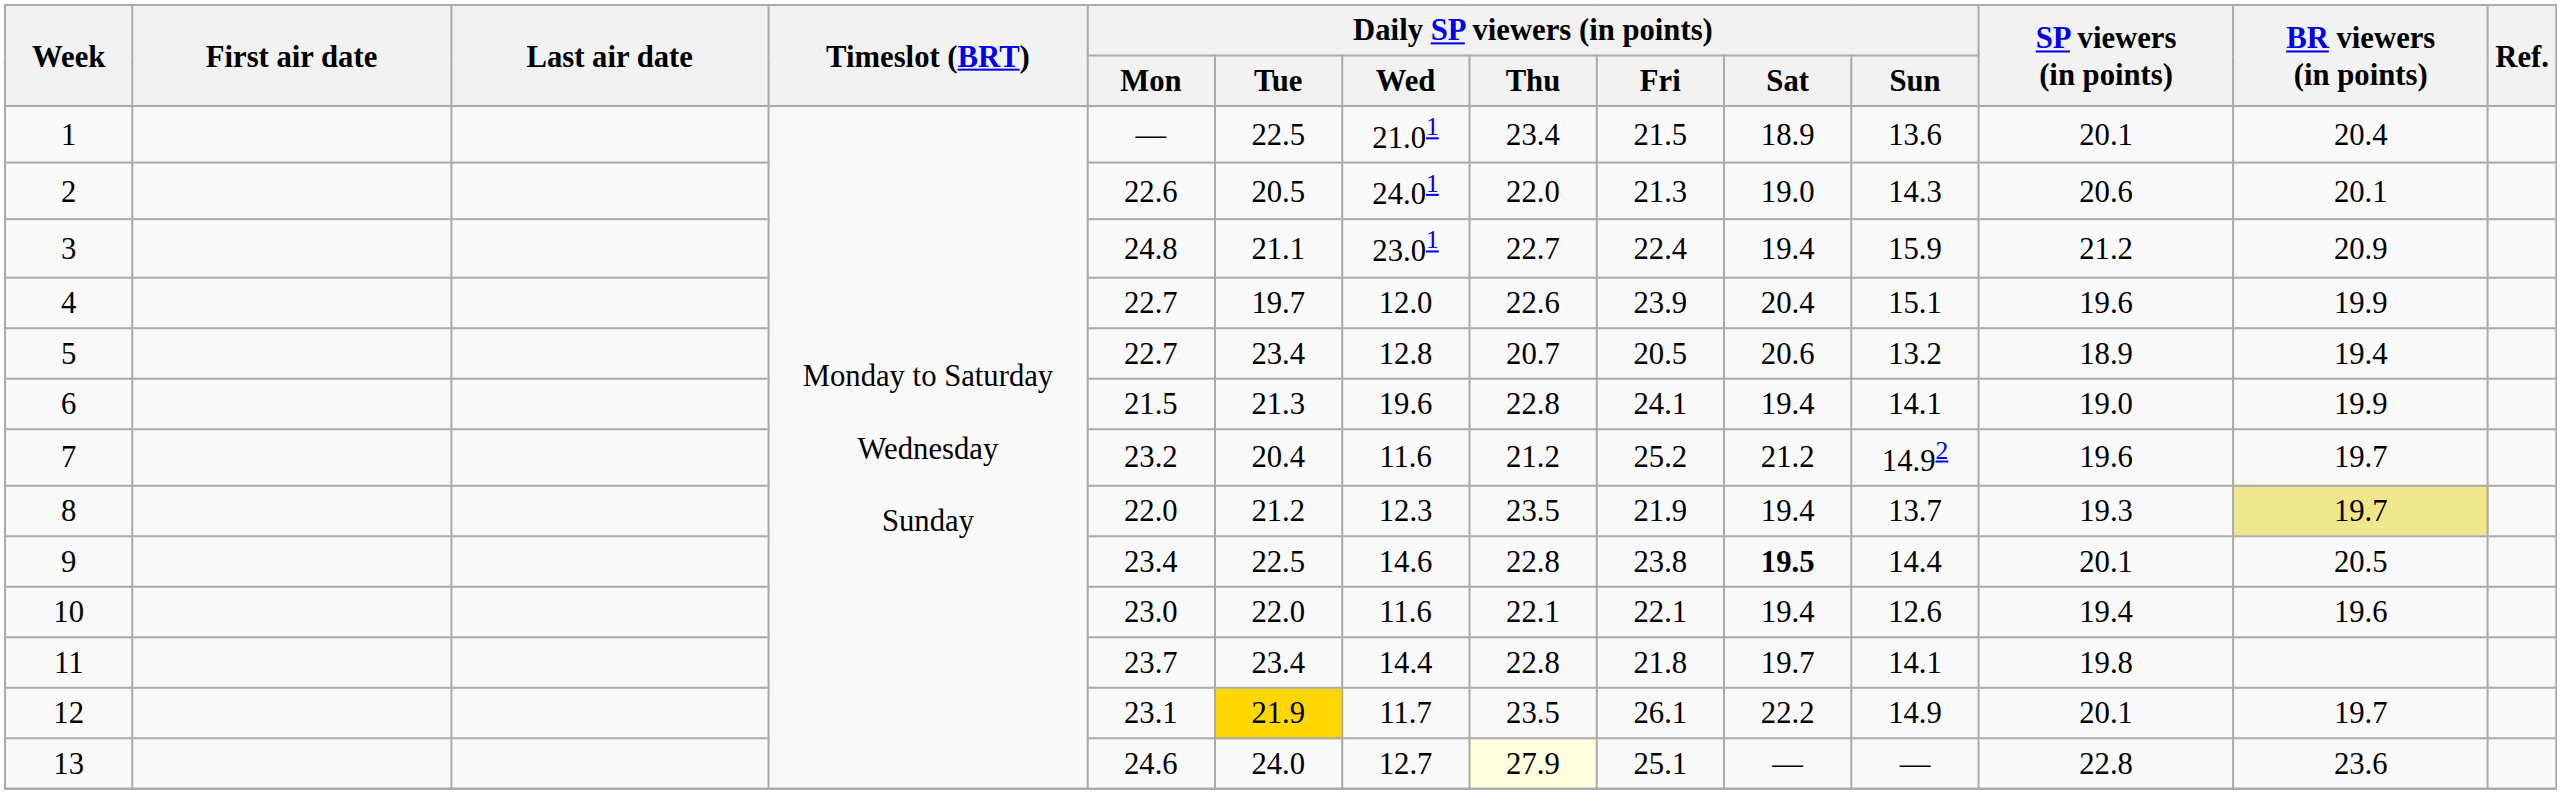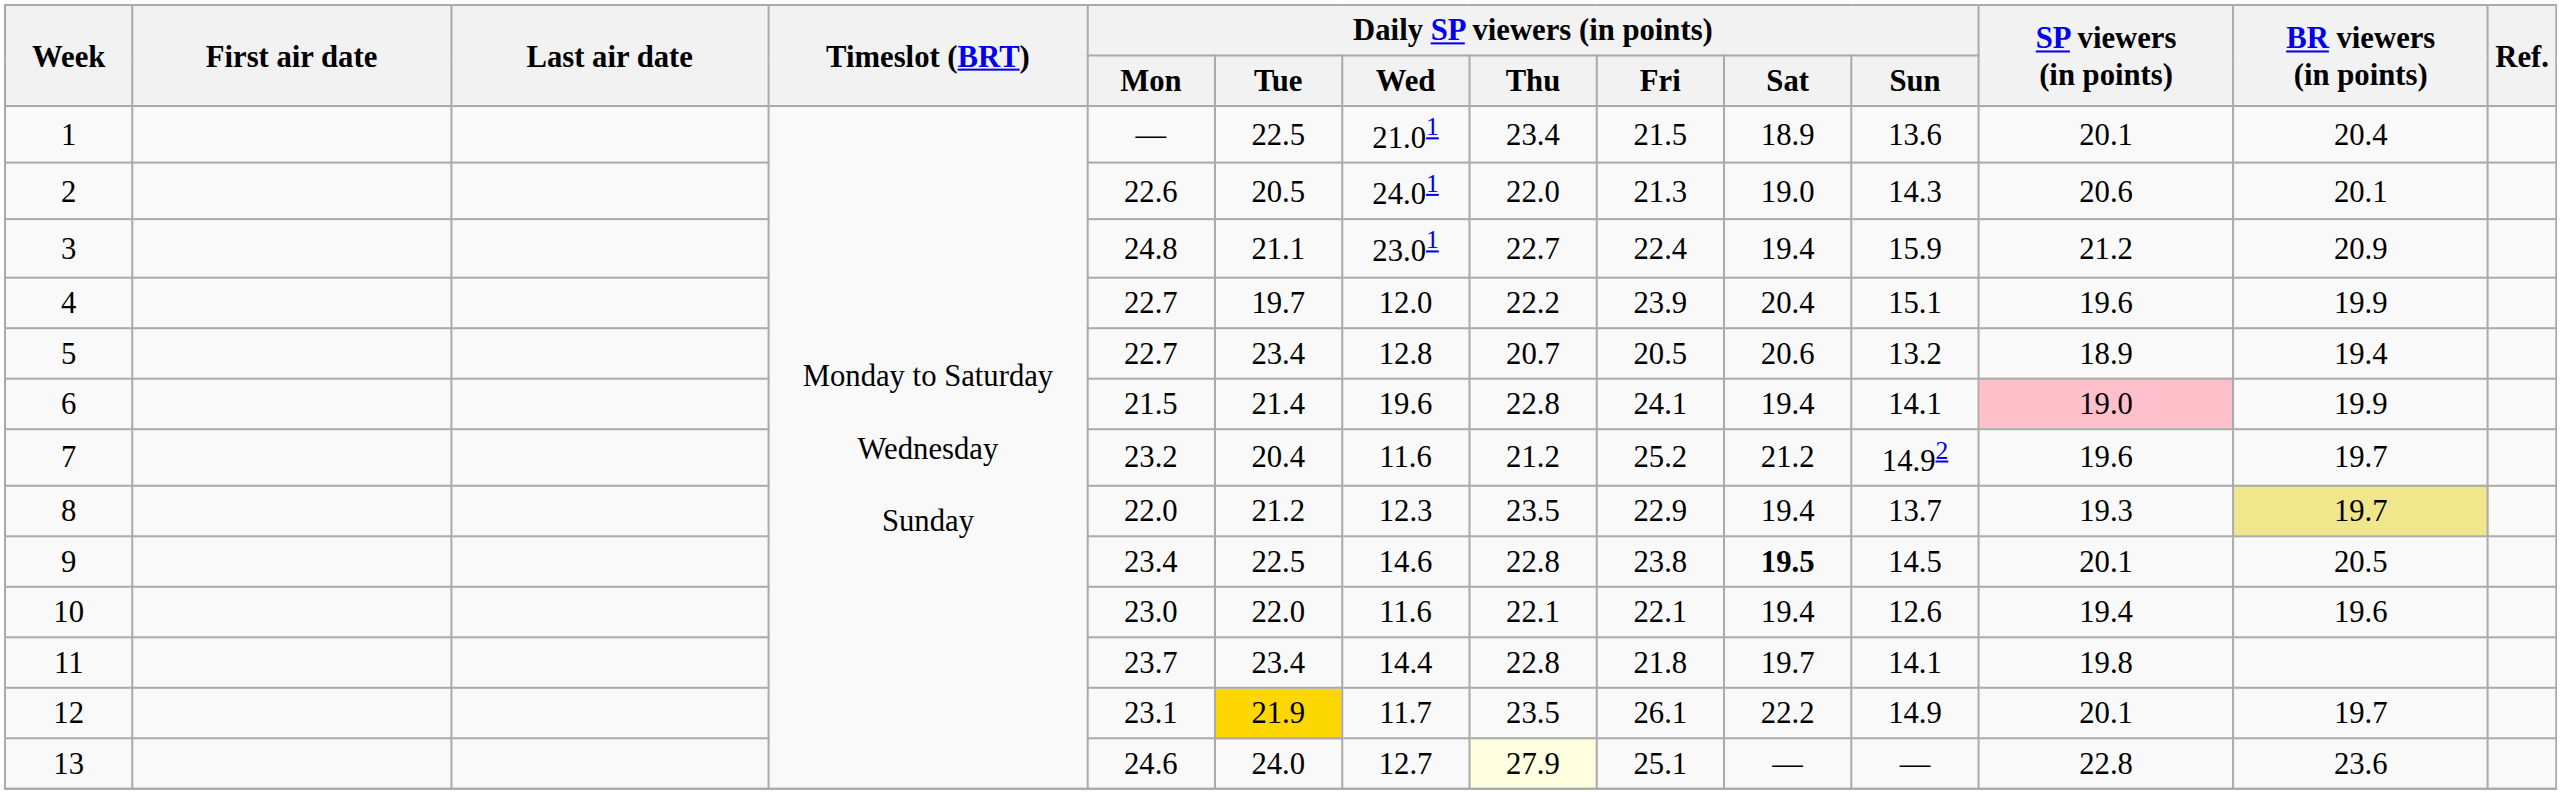4 | Daily SP viewers (in points) / Thu: 22.6 -> 22.2
6 | Daily SP viewers (in points) / Tue: 21.3 -> 21.4
6 | SP viewers (in points): no background -> pink background
8 | Daily SP viewers (in points) / Fri: 21.9 -> 22.9
9 | Daily SP viewers (in points) / Sun: 14.4 -> 14.5
